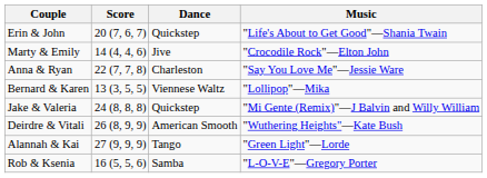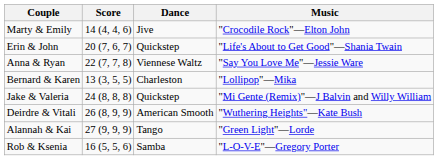rows swapped: Erin & John <-> Marty & Emily
Anna & Ryan | Dance: Charleston -> Viennese Waltz
Bernard & Karen | Dance: Viennese Waltz -> Charleston
